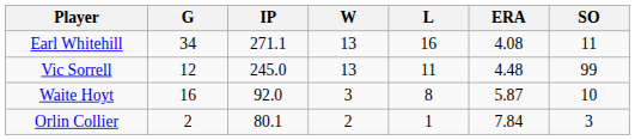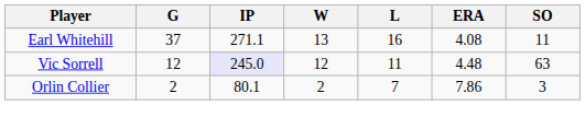Earl Whitehill | G: 34 -> 37
Vic Sorrell | IP: no background -> lavender background
Vic Sorrell | W: 13 -> 12
Vic Sorrell | SO: 99 -> 63
- row: Waite Hoyt | 16 | 92.0 | 3 | 8 | 5.87 | 10
Orlin Collier | L: 1 -> 7
Orlin Collier | ERA: 7.84 -> 7.86
